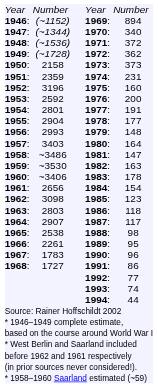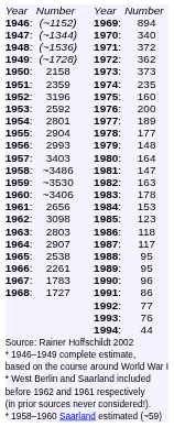1974: | column 5: 231 -> 235
1977: | column 5: 191 -> 189
1984: | column 5: 154 -> 153
1988: | column 5: 98 -> 95
1993: | column 5: 74 -> 76
